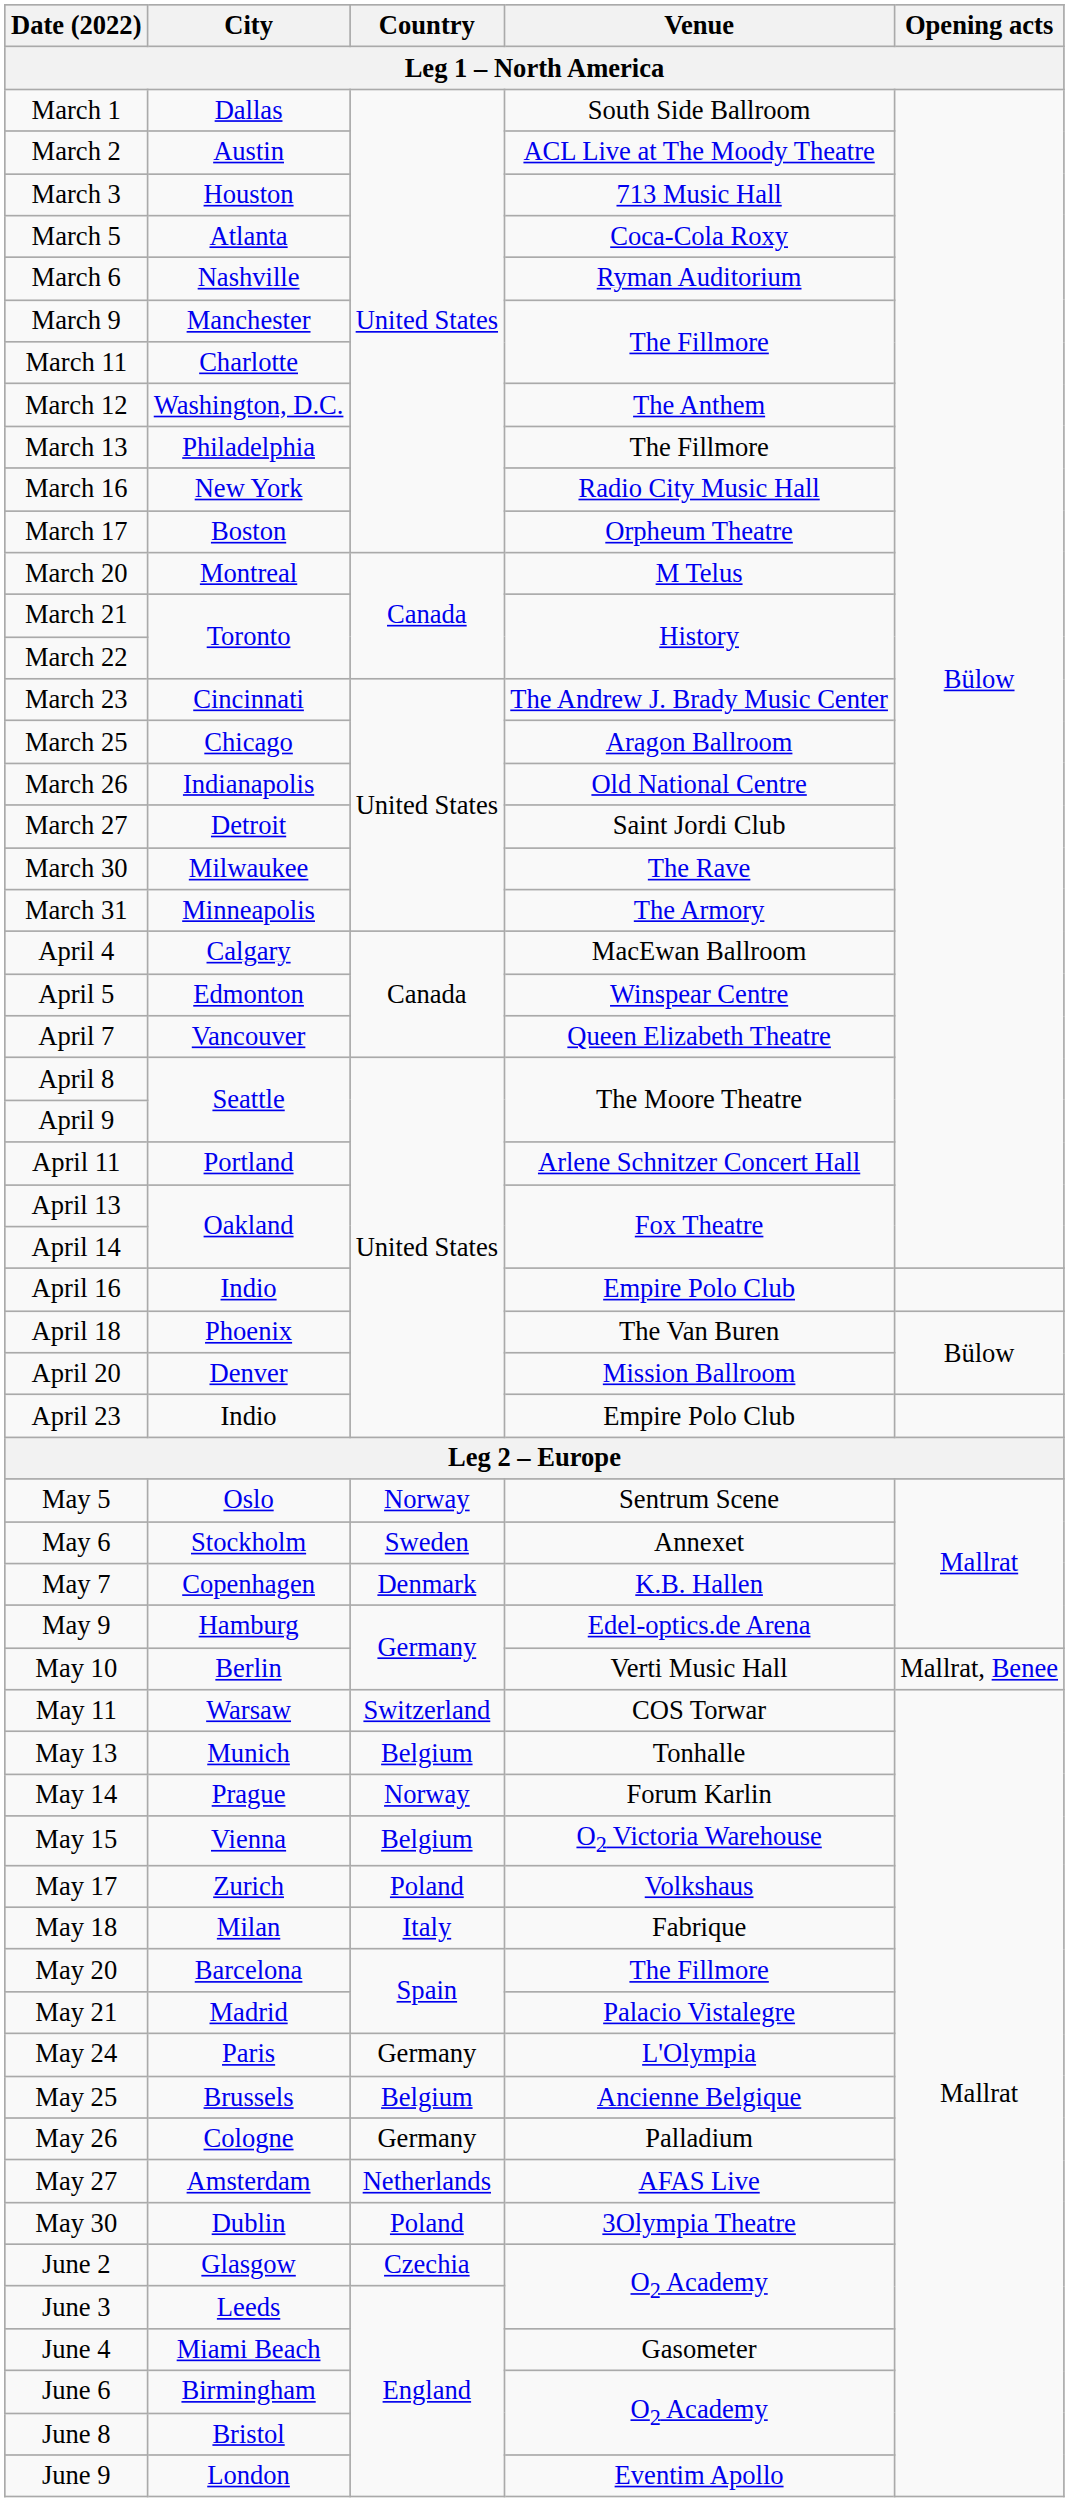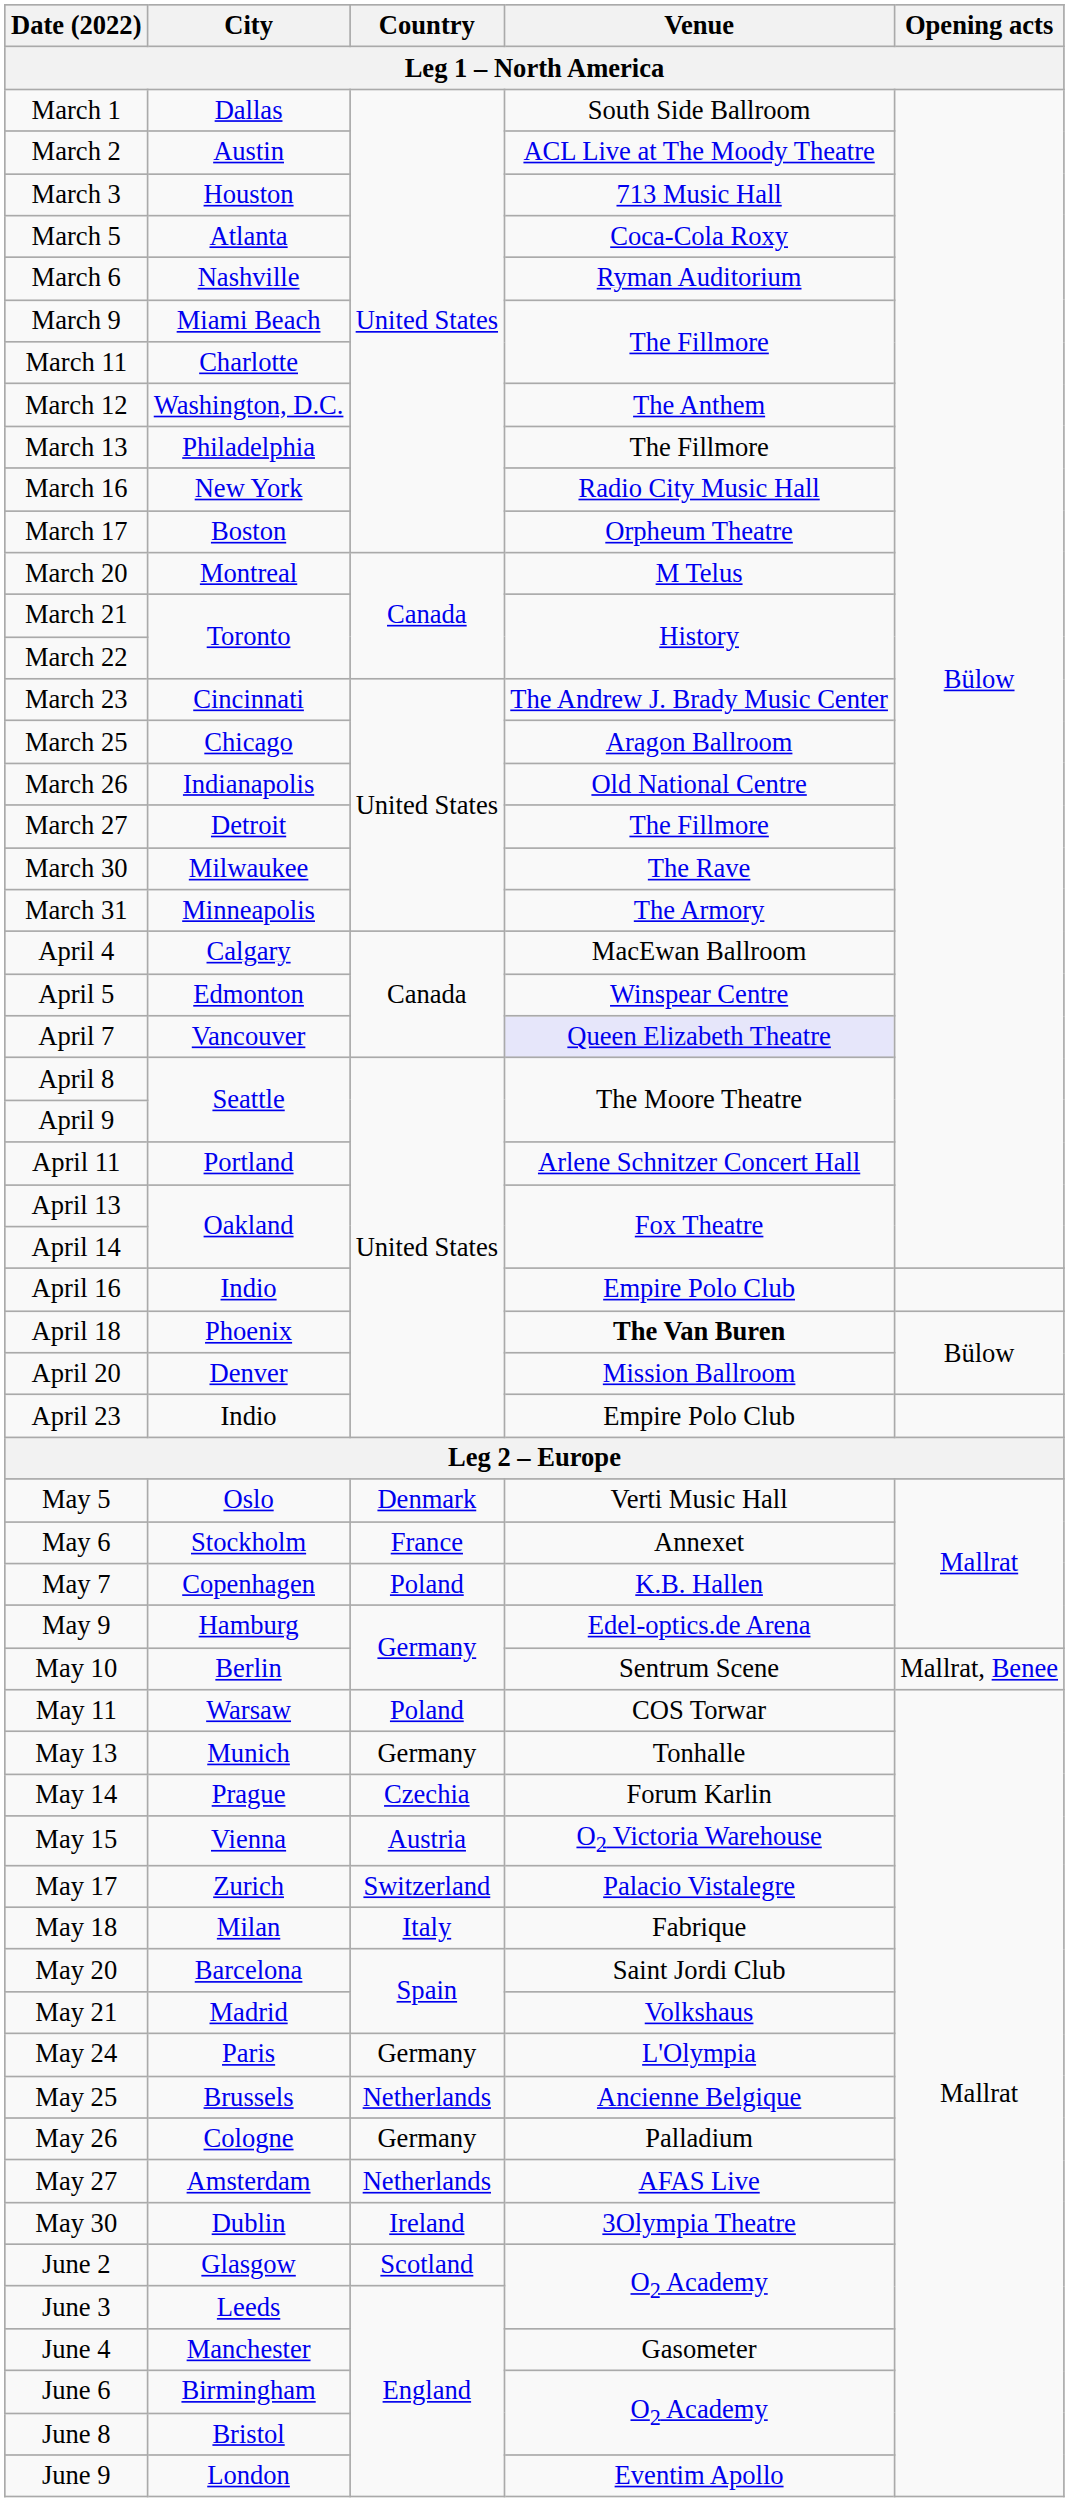March 9 | City: Manchester -> Miami Beach
March 27 | Venue: Saint Jordi Club -> The Fillmore
April 7 | Venue: no background -> lavender background
April 18 | Venue: normal -> bold
May 5 | Country: Norway -> Denmark
May 5 | Venue: Sentrum Scene -> Verti Music Hall
May 6 | Country: Sweden -> France
May 7 | Country: Denmark -> Poland
May 10 | Venue: Verti Music Hall -> Sentrum Scene
May 11 | Country: Switzerland -> Poland
May 13 | Country: Belgium -> Germany
May 14 | Country: Norway -> Czechia
May 15 | Country: Belgium -> Austria
May 17 | Country: Poland -> Switzerland
May 17 | Venue: Volkshaus -> Palacio Vistalegre
May 20 | Venue: The Fillmore -> Saint Jordi Club
May 21 | Venue: Palacio Vistalegre -> Volkshaus
May 25 | Country: Belgium -> Netherlands
May 30 | Country: Poland -> Ireland
June 2 | Country: Czechia -> Scotland
June 4 | City: Miami Beach -> Manchester
